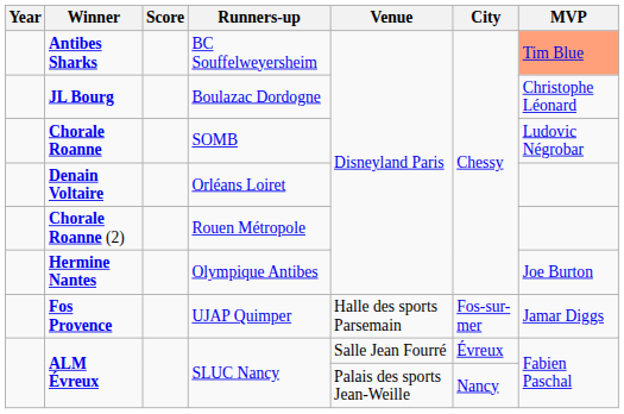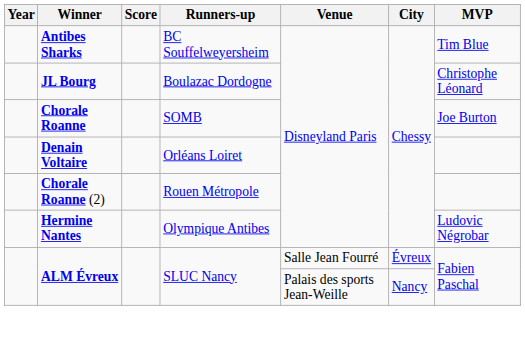Antibes Sharks | MVP: lightsalmon background -> no background
Chorale Roanne | MVP: Ludovic Négrobar -> Joe Burton
Hermine Nantes | MVP: Joe Burton -> Ludovic Négrobar
- row: Fos Provence | UJAP Quimper | Halle des sports Parsemain | Fos-sur-mer | Jamar Diggs
